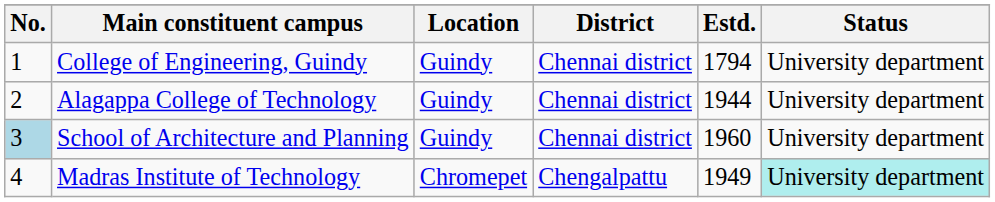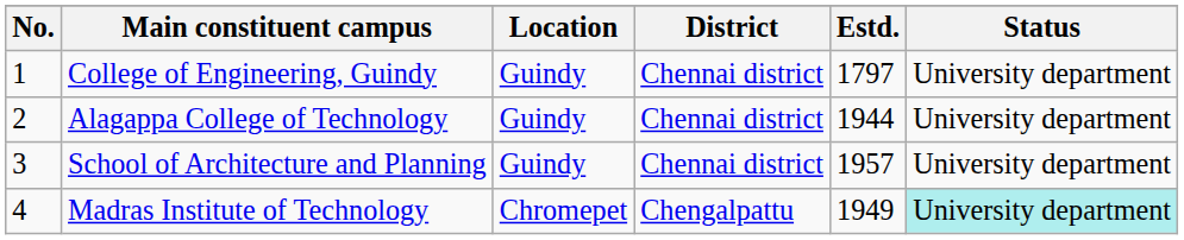College of Engineering, Guindy | Estd.: 1794 -> 1797
School of Architecture and Planning | No.: lightblue background -> no background
School of Architecture and Planning | Estd.: 1960 -> 1957
